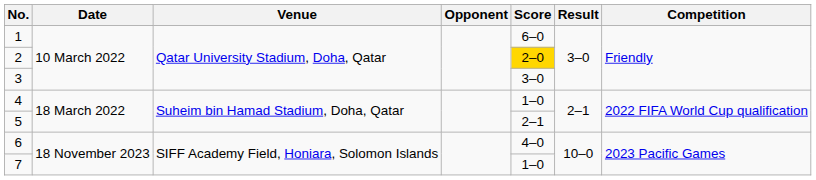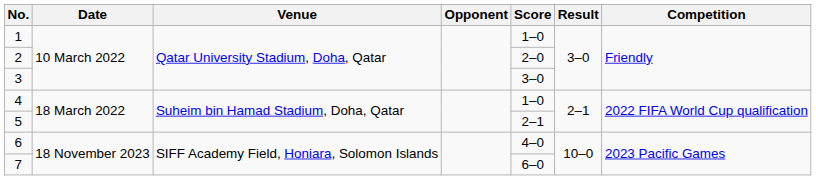1 | Score: 6–0 -> 1–0
2 | Score: gold background -> no background
7 | Score: 1–0 -> 6–0
